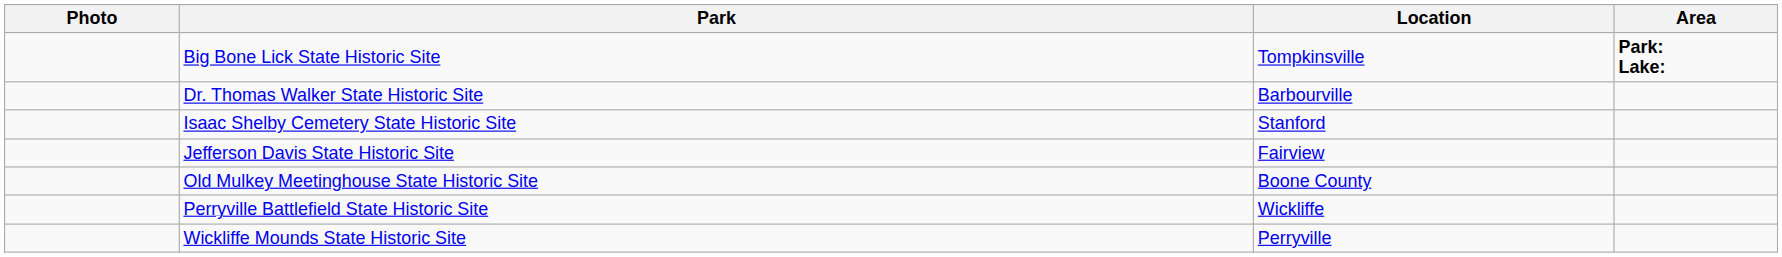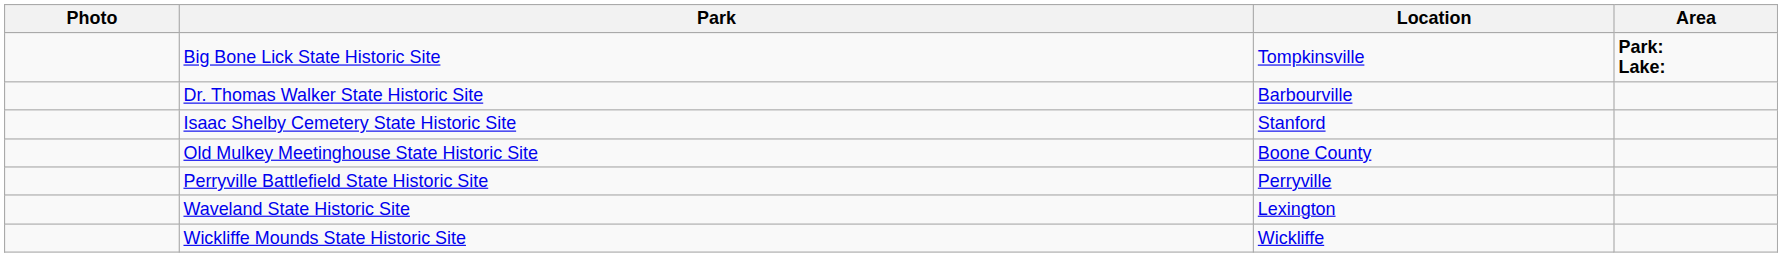- row: Jefferson Davis State Historic Site | Fairview
Perryville Battlefield State Historic Site | Location: Wickliffe -> Perryville
+ row: Waveland State Historic Site | Lexington
Wickliffe Mounds State Historic Site | Location: Perryville -> Wickliffe
